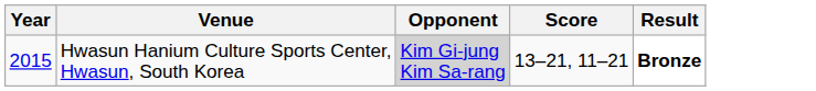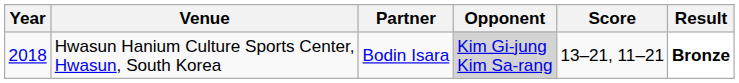+ column: Partner | Bodin Isara
Hwasun Hanium Culture Sports Center, Hwasun, South Korea | Year: 2015 -> 2018
